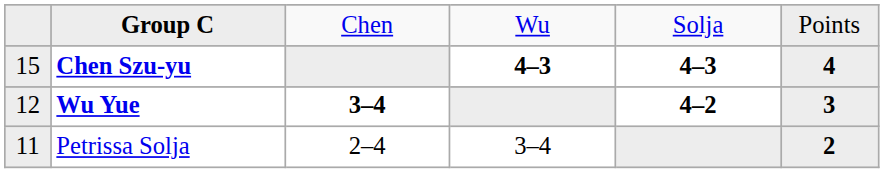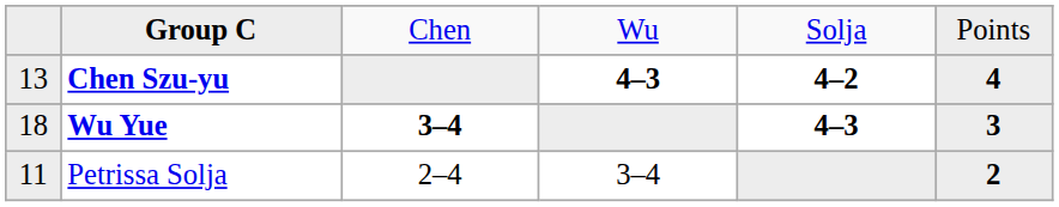Chen Szu-yu | column 1: 15 -> 13
Chen Szu-yu | column 5: 4–3 -> 4–2
Wu Yue | column 1: 12 -> 18
Wu Yue | column 5: 4–2 -> 4–3
